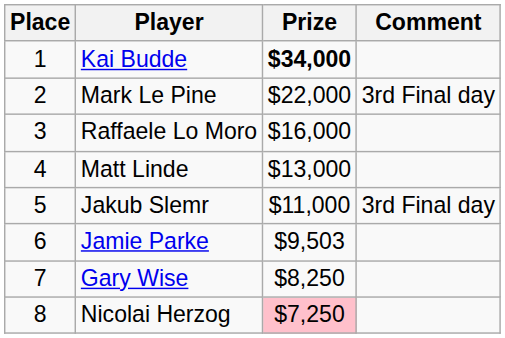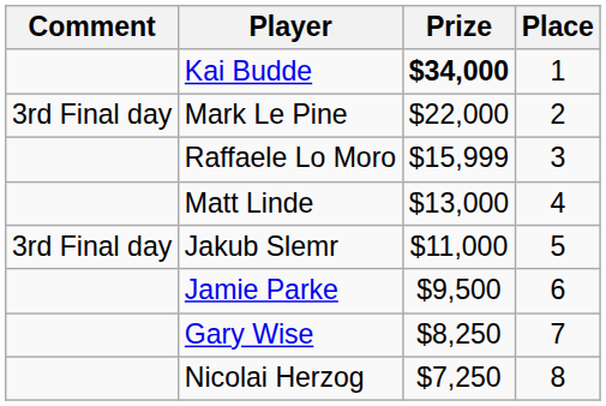columns swapped: Place <-> Comment
Raffaele Lo Moro | Prize: $16,000 -> $15,999
Jamie Parke | Prize: $9,503 -> $9,500
Nicolai Herzog | Prize: pink background -> no background
